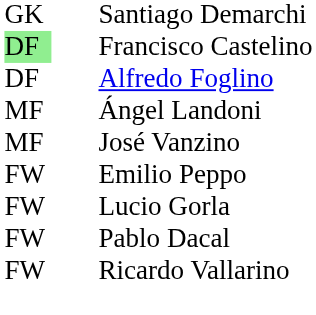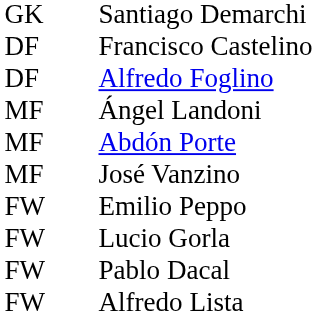Francisco Castelino | column 1: lightgreen background -> no background
+ row: MF | Abdón Porte
- row: FW | Ricardo Vallarino
+ row: FW | Alfredo Lista
